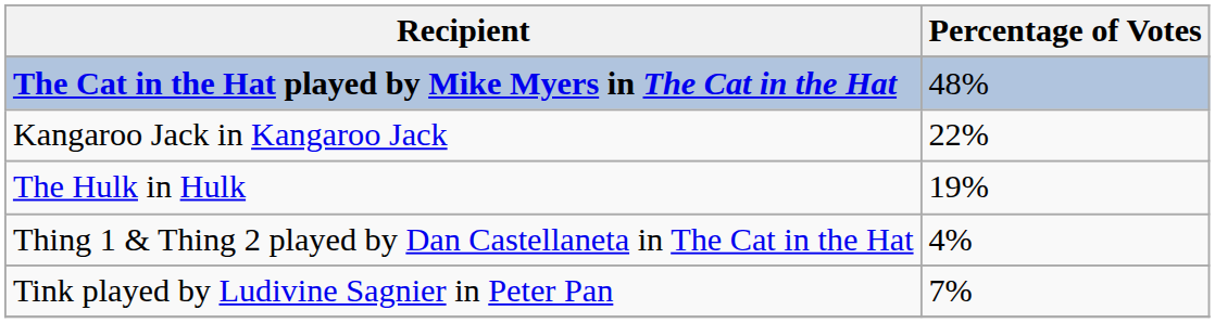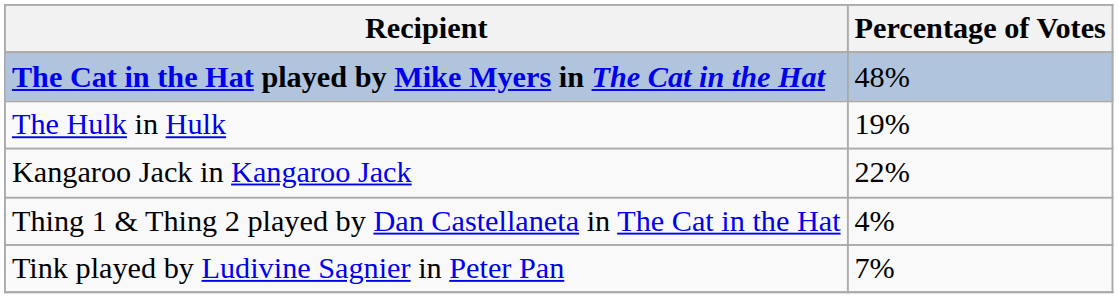rows swapped: The Hulk in Hulk <-> Kangaroo Jack in Kangaroo Jack
